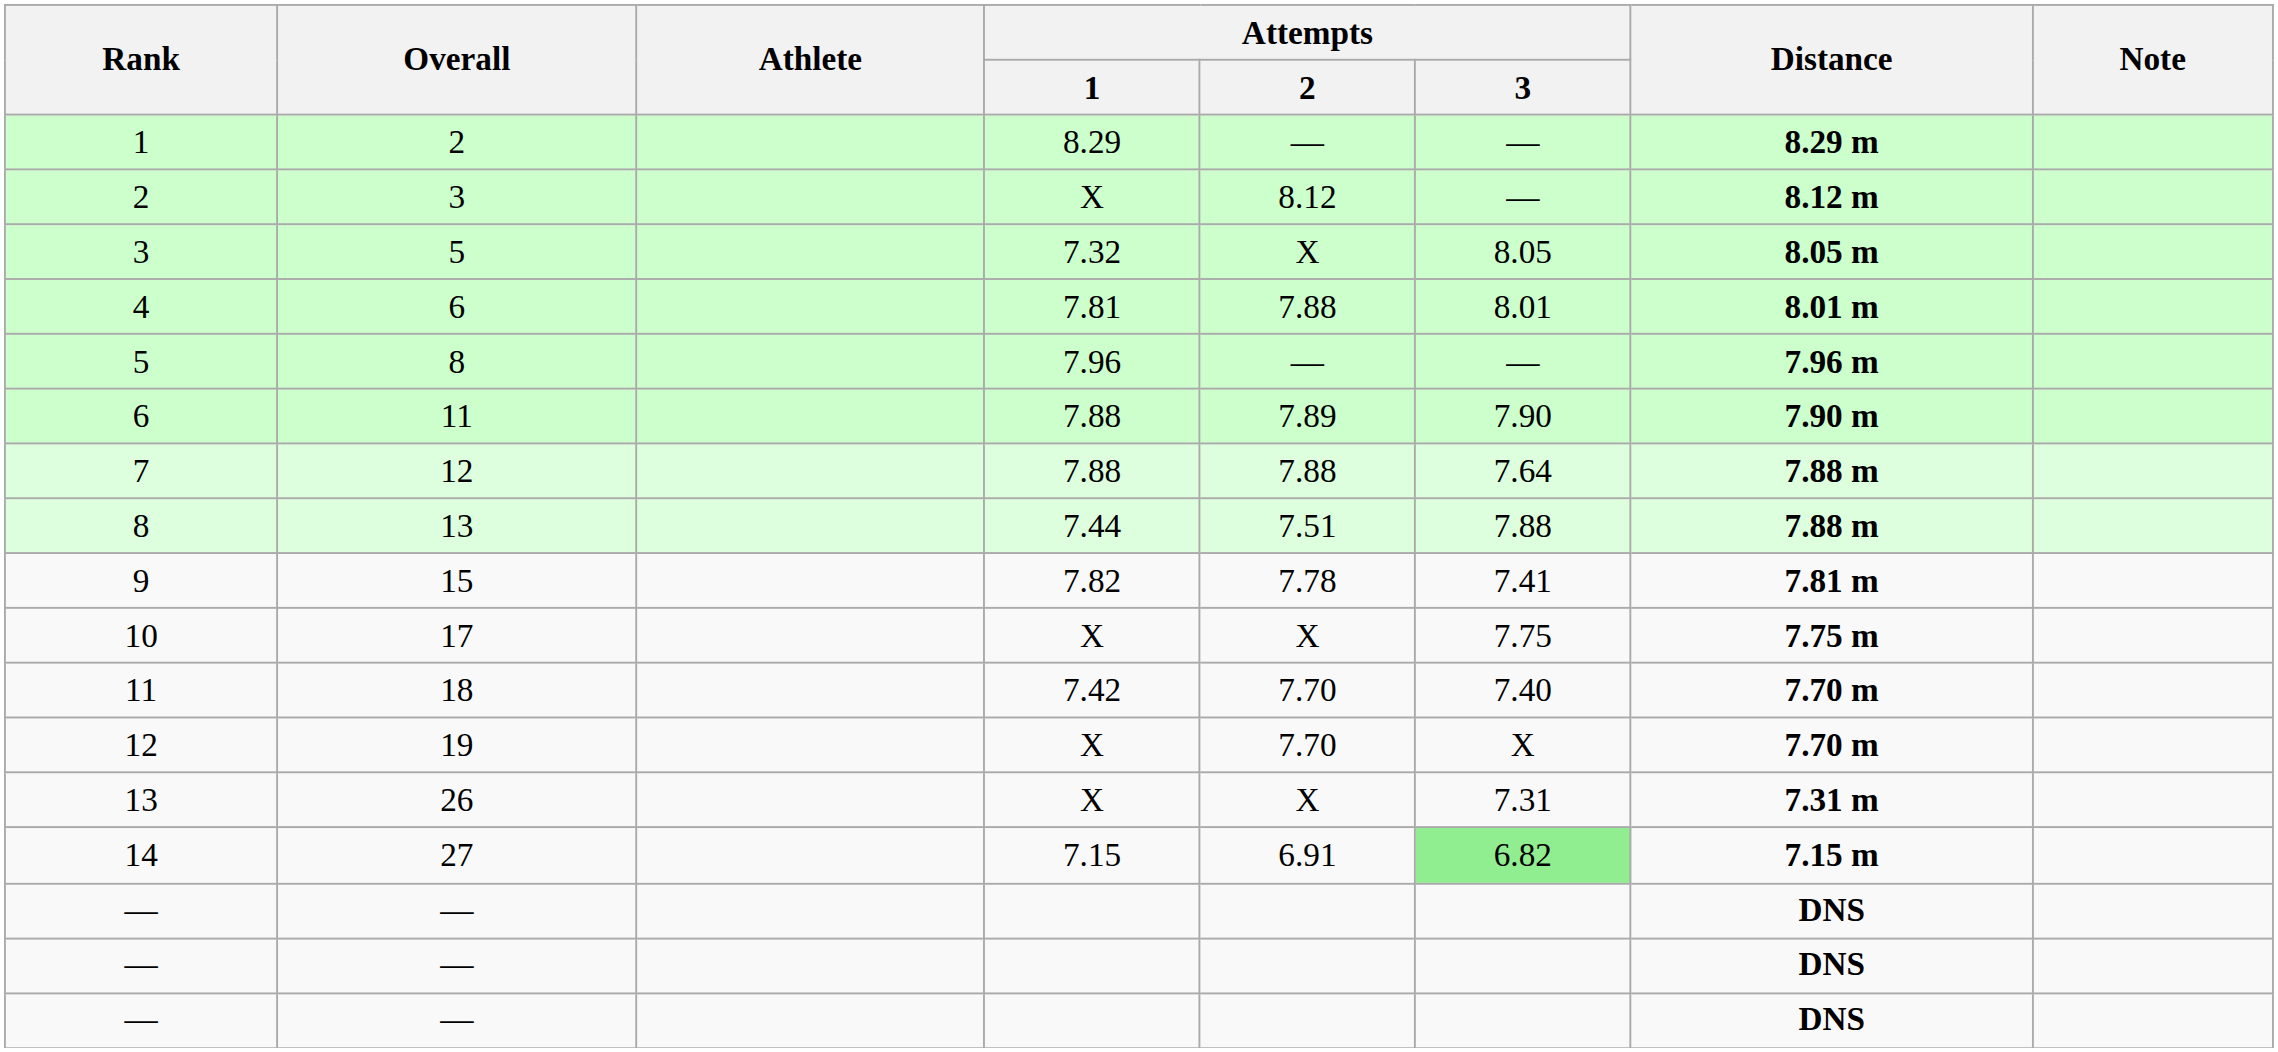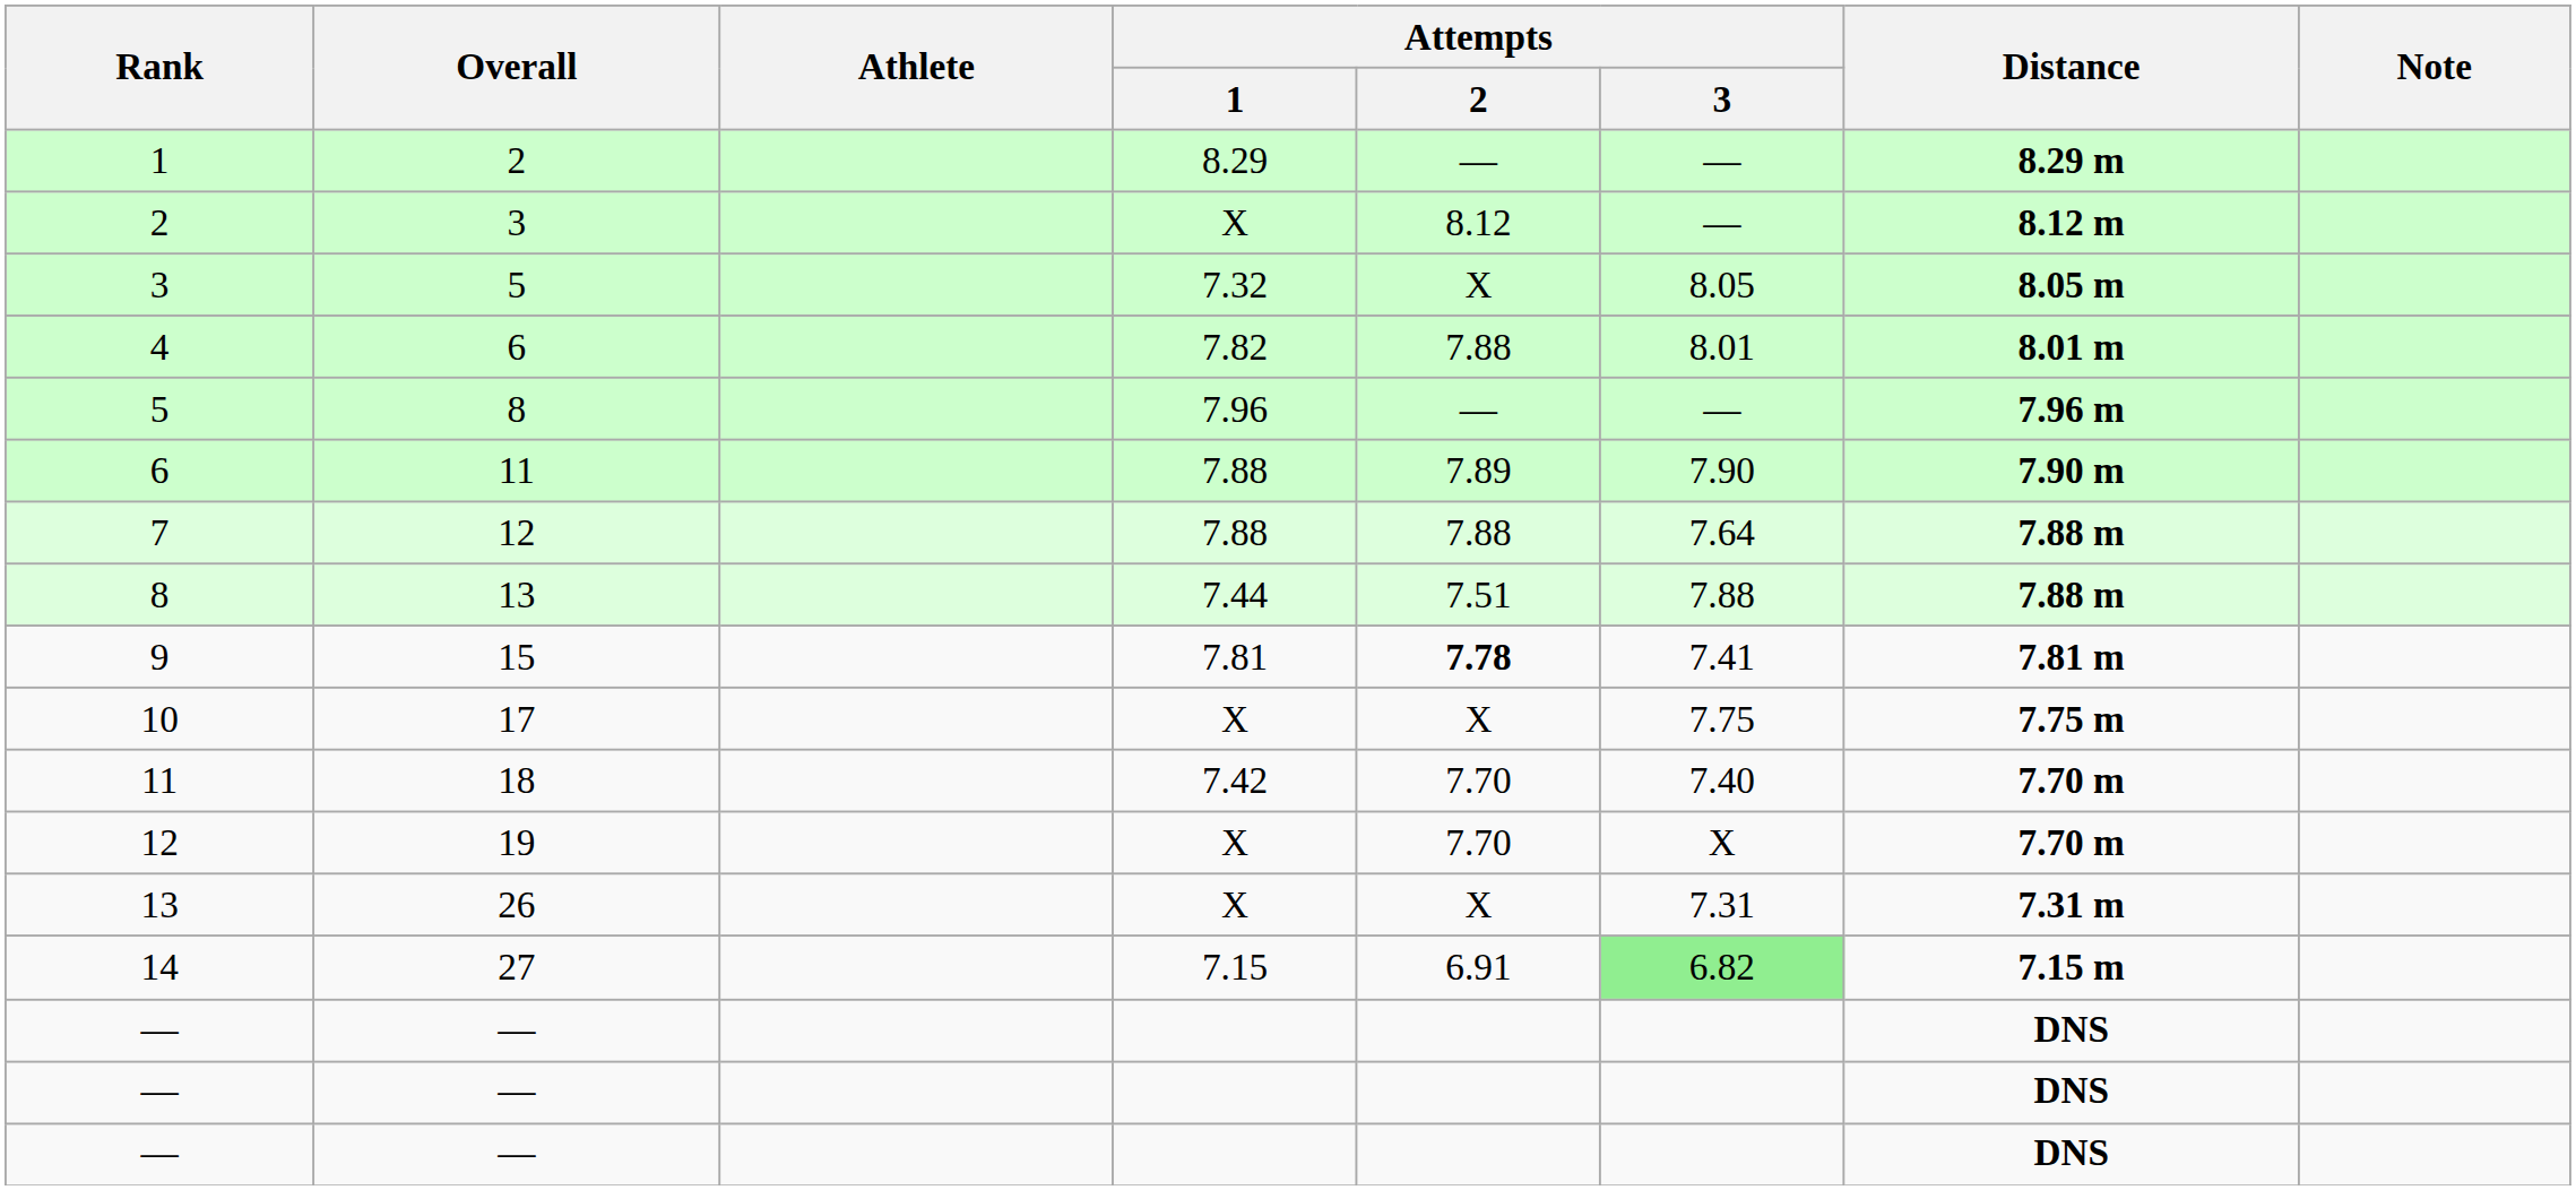4 | Attempts / 1: 7.81 -> 7.82
9 | Attempts / 1: 7.82 -> 7.81
9 | Attempts / 2: normal -> bold
